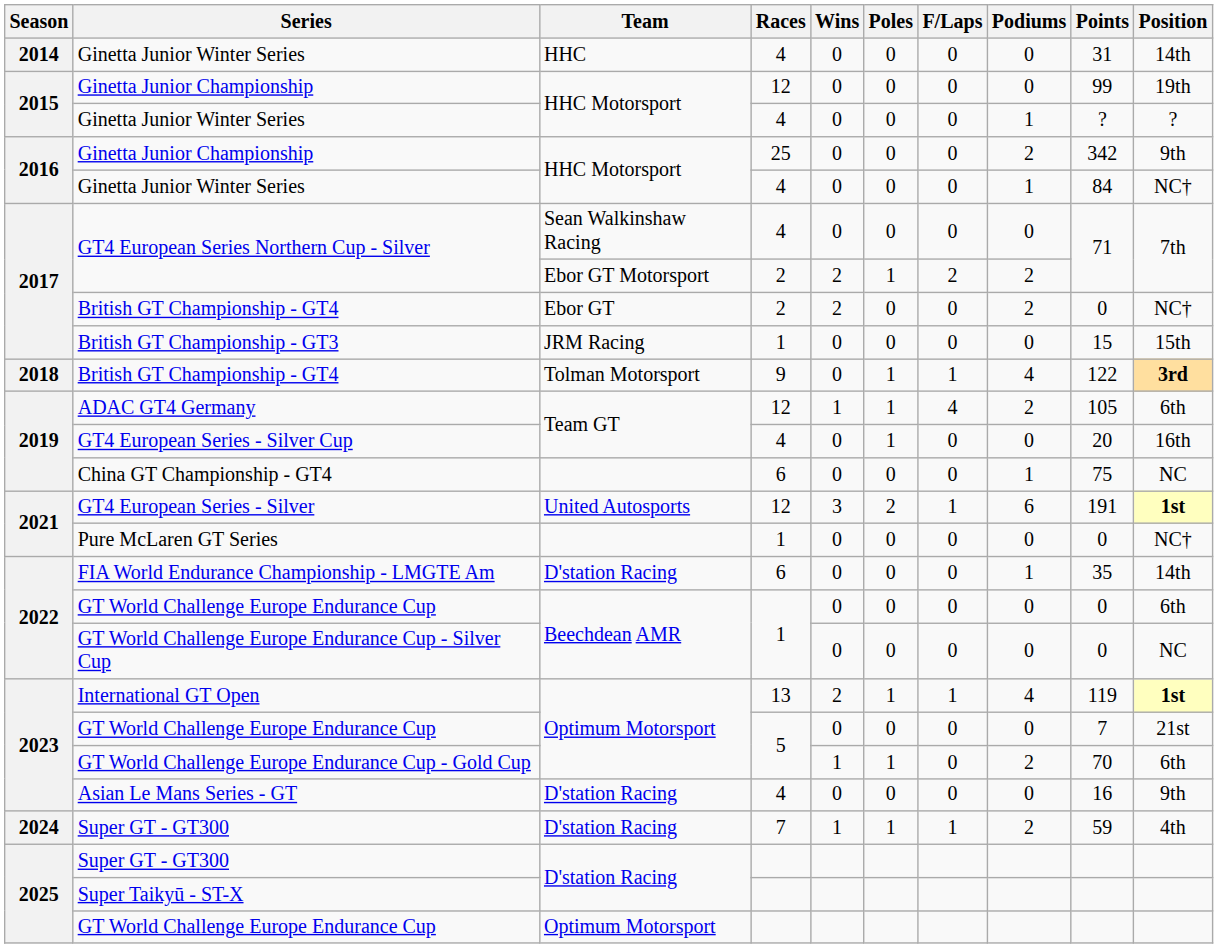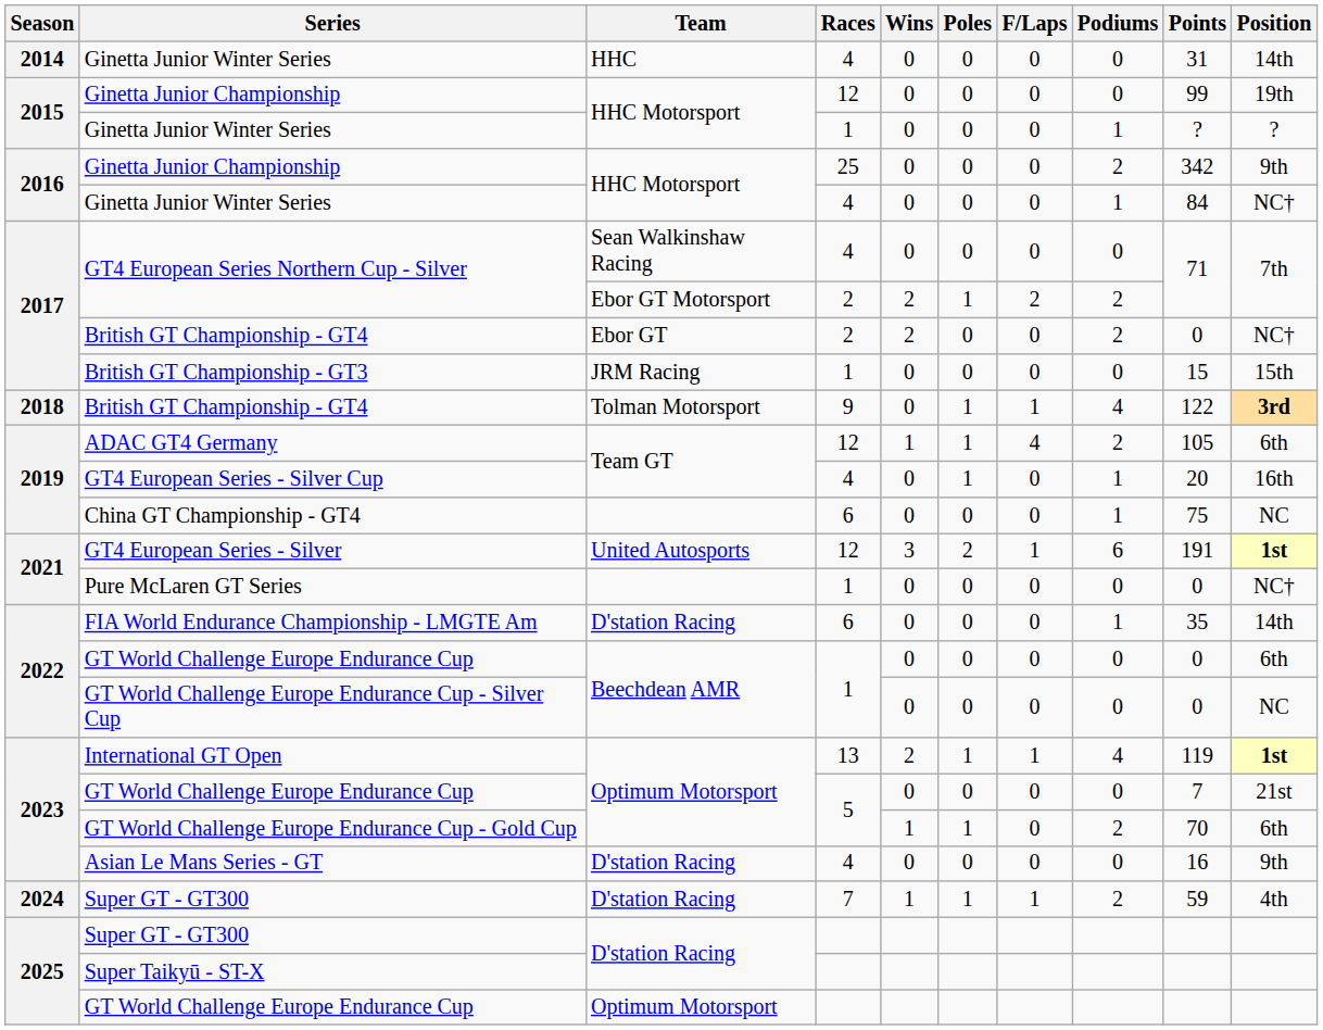2015 / Ginetta Junior Winter Series | Races: 4 -> 1
GT4 European Series - Silver Cup | Podiums: 0 -> 1
